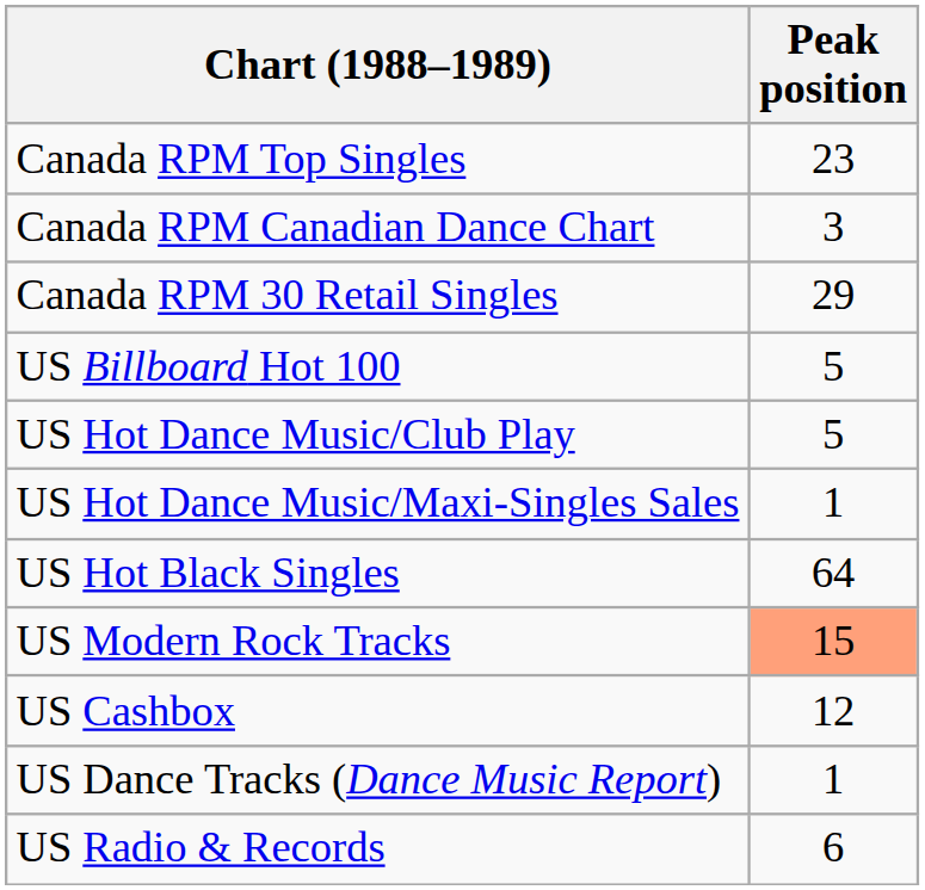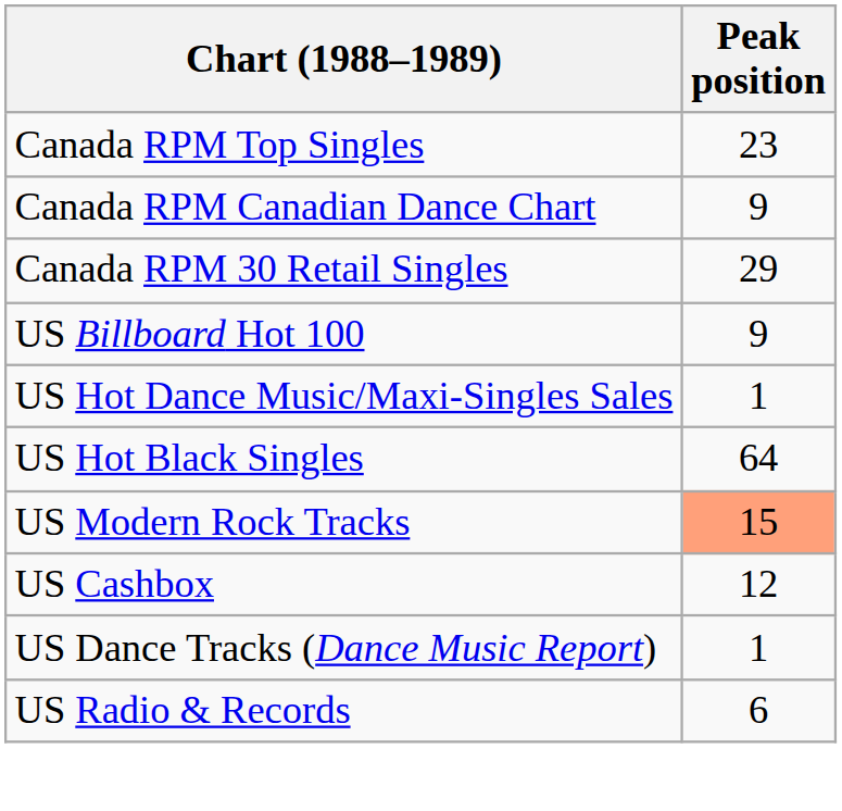Canada RPM Canadian Dance Chart | Peak position: 3 -> 9
US Billboard Hot 100 | Peak position: 5 -> 9
- row: US Hot Dance Music/Club Play | 5
